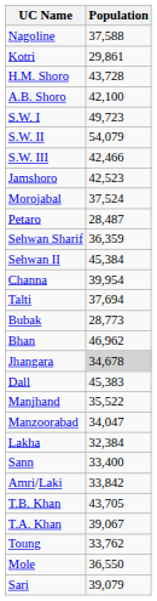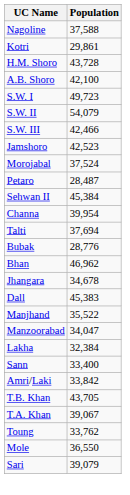- row: Sehwan Sharif | 36,359
Bubak | Population: 28,773 -> 28,776
Jhangara | Population: lightgrey background -> no background
